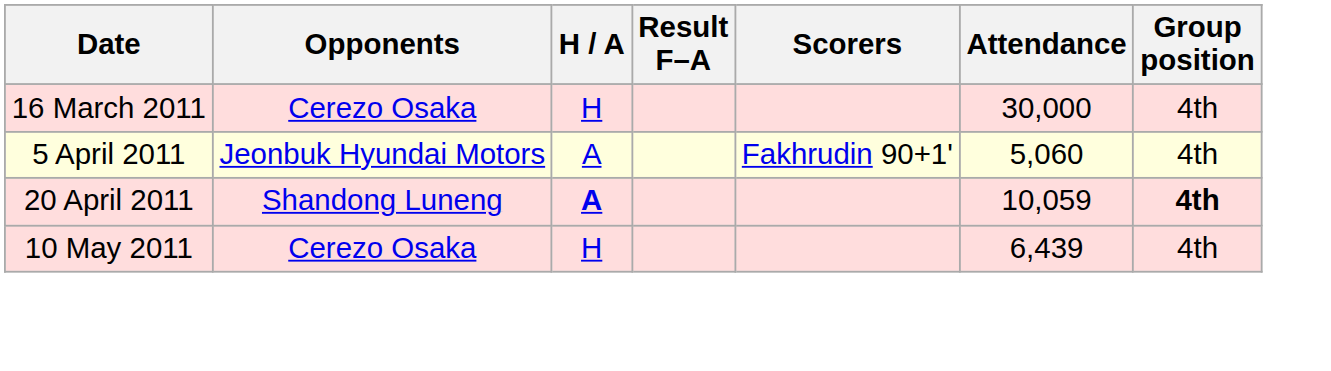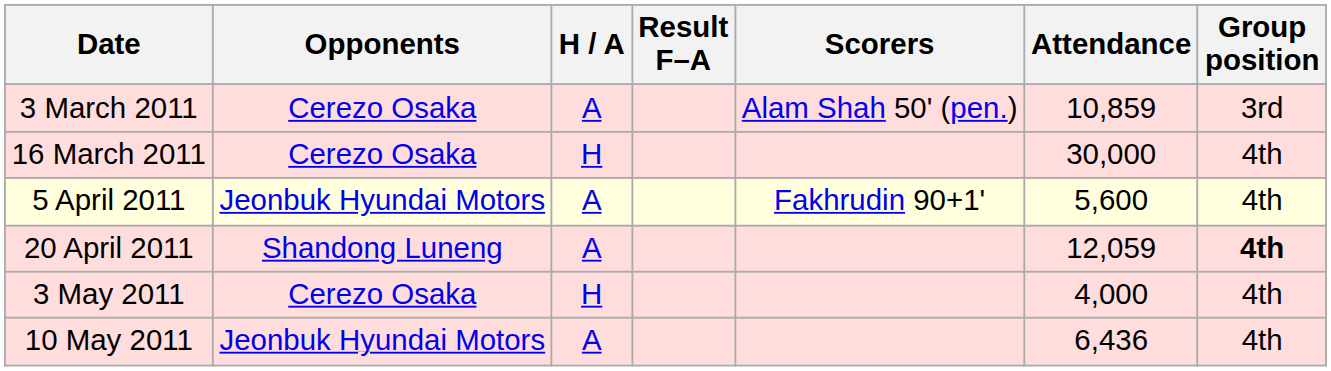+ row: 3 March 2011 | Cerezo Osaka | A | Alam Shah 50' (pen.) | 10,859 | 3rd
5 April 2011 | Attendance: 5,060 -> 5,600
20 April 2011 | H / A: bold -> normal
20 April 2011 | Attendance: 10,059 -> 12,059
+ row: 3 May 2011 | Cerezo Osaka | H | 4,000 | 4th
10 May 2011 | Opponents: Cerezo Osaka -> Jeonbuk Hyundai Motors
10 May 2011 | H / A: H -> A
10 May 2011 | Attendance: 6,439 -> 6,436
